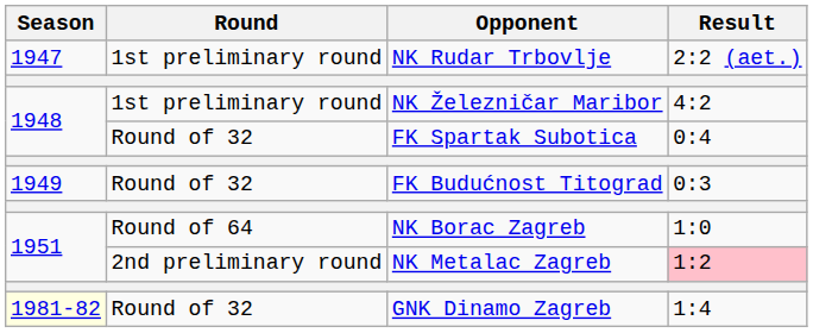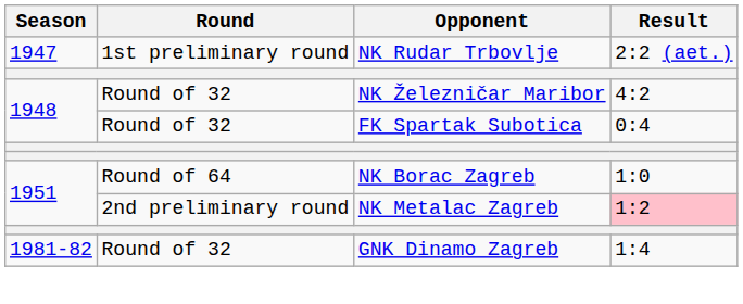NK Železničar Maribor | Round: 1st preliminary round -> Round of 32
- row: 1949 | Round of 32 | FK Budućnost Titograd | 0:3
GNK Dinamo Zagreb | Season: lightyellow background -> no background
